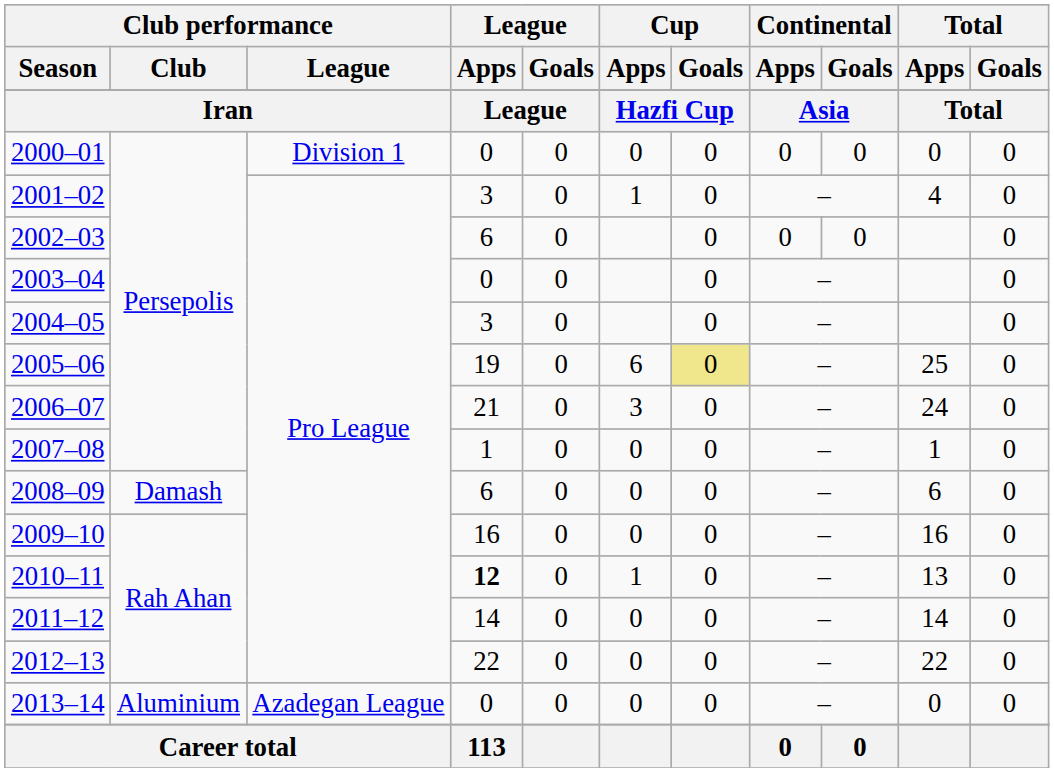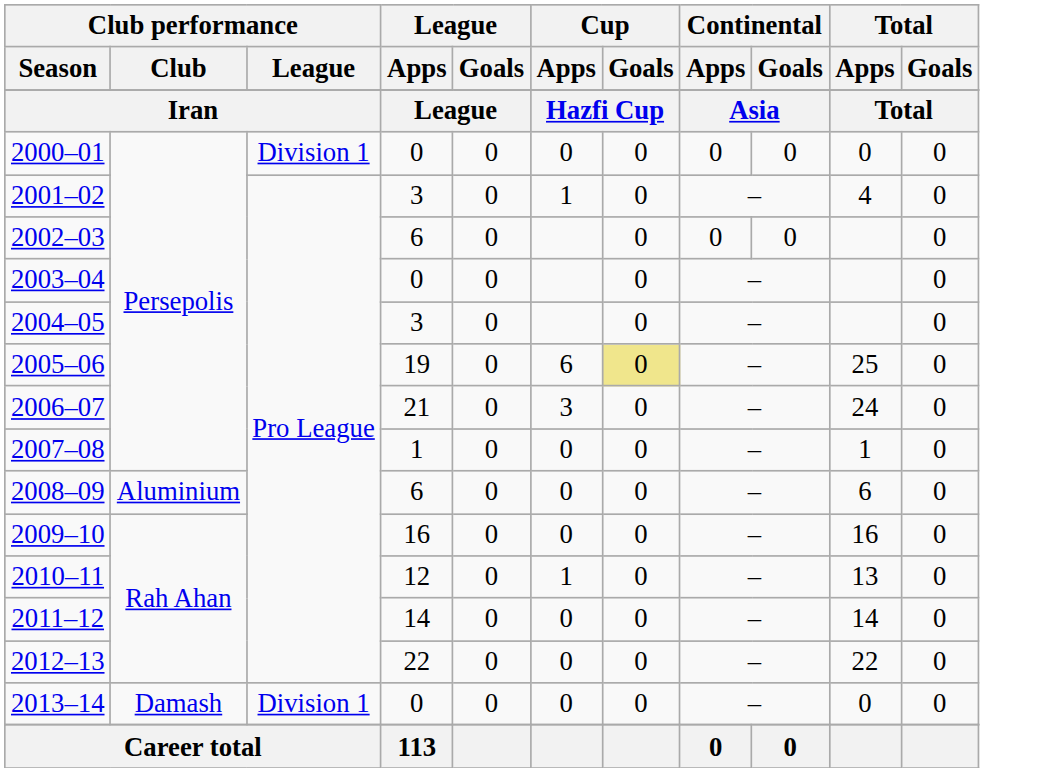2008–09 | Club performance / Club: Damash -> Aluminium
2010–11 | League / Apps: bold -> normal
2013–14 | Club performance / Club: Aluminium -> Damash
2013–14 | Club performance / League: Azadegan League -> Division 1
